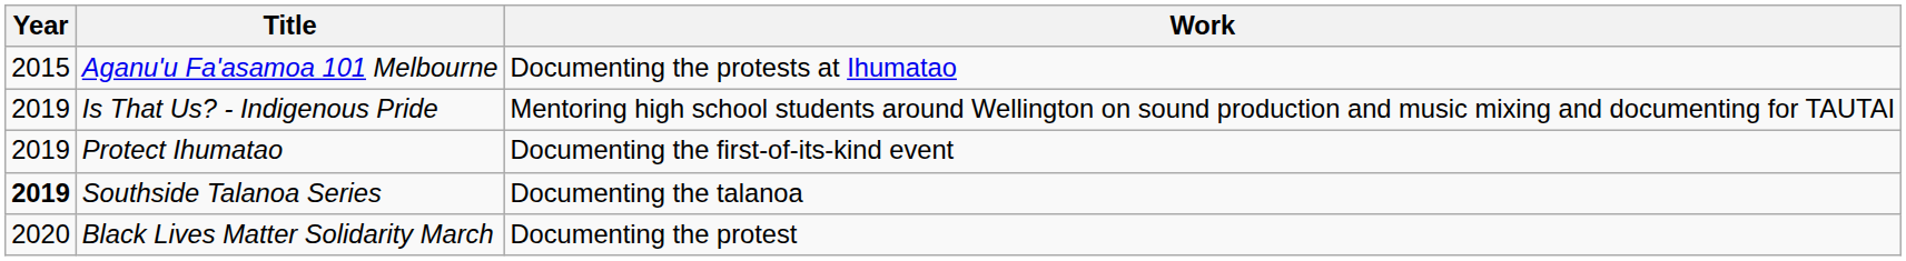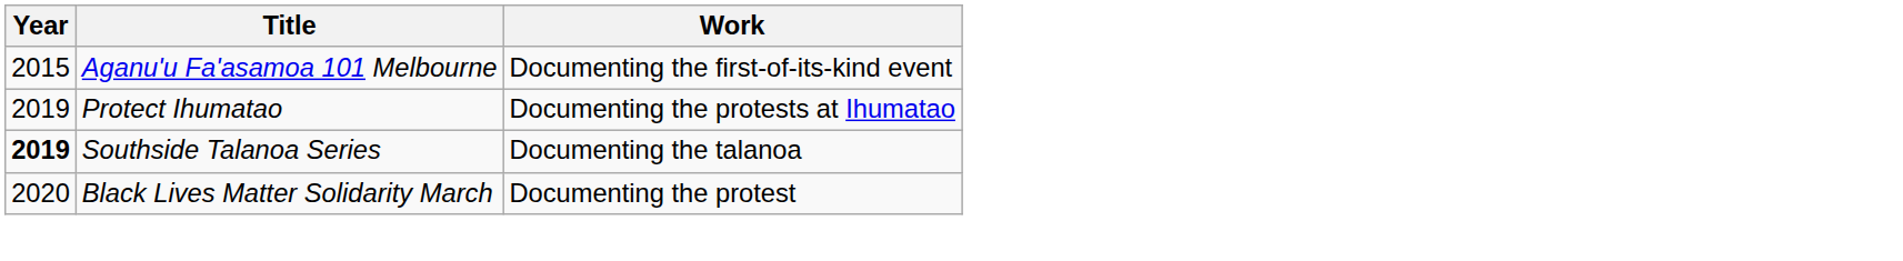Aganu'u Fa'asamoa 101 Melbourne | Work: Documenting the protests at Ihumatao -> Documenting the first-of-its-kind event
- row: 2019 | Is That Us? - Indigenous Pride | Mentoring high school students around Wellington on sound production and music mixing and documenting for TAUTAI
Protect Ihumatao | Work: Documenting the first-of-its-kind event -> Documenting the protests at Ihumatao
